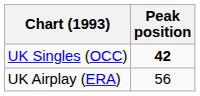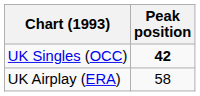UK Airplay (ERA) | Peak position: 56 -> 58
